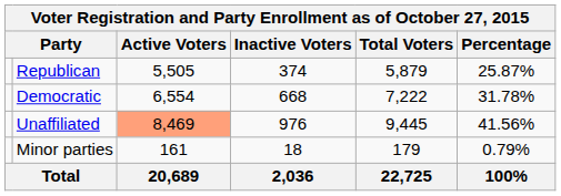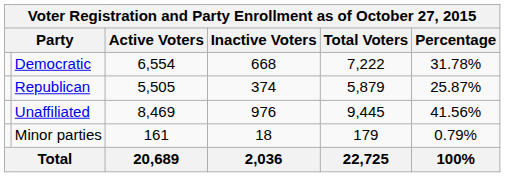rows swapped: Democratic <-> Republican
Unaffiliated | Active Voters: lightsalmon background -> no background
